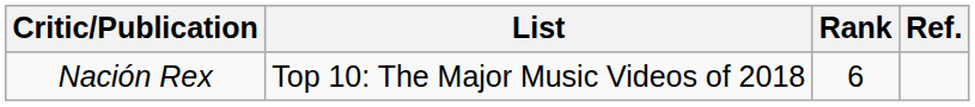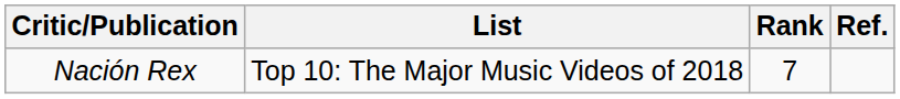Nación Rex | Rank: 6 -> 7
